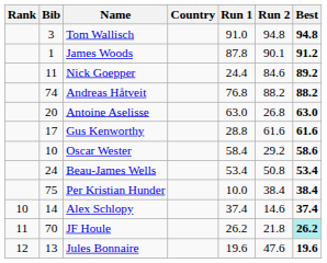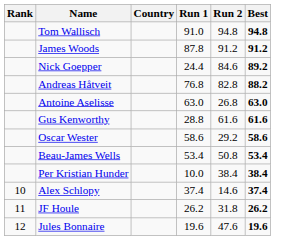- column: Bib | 3 | 1 | 11 | 74 | 20 | 17 | 10 | 24 | 75 | 14 | 70 | 13
James Woods | Run 2: 90.1 -> 91.2
Andreas Håtveit | Run 2: 88.2 -> 82.8
Oscar Wester | Run 1: 58.4 -> 58.6
JF Houle | Run 2: 21.8 -> 31.8
JF Houle | Best: paleturquoise background -> no background
